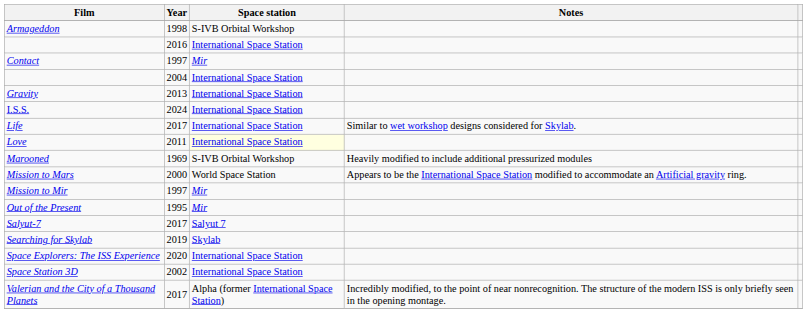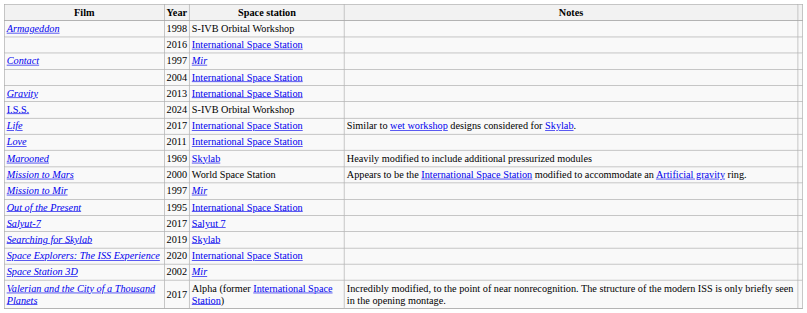I.S.S. | Space station: International Space Station -> S-IVB Orbital Workshop
Love | Space station: lightyellow background -> no background
Marooned | Space station: S-IVB Orbital Workshop -> Skylab
Out of the Present | Space station: Mir -> International Space Station
Space Station 3D | Space station: International Space Station -> Mir
